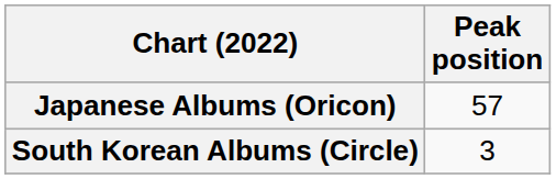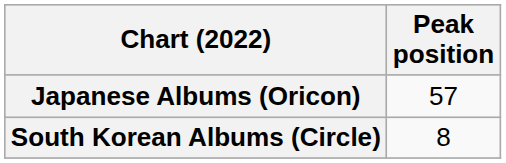South Korean Albums (Circle) | Peak position: 3 -> 8
